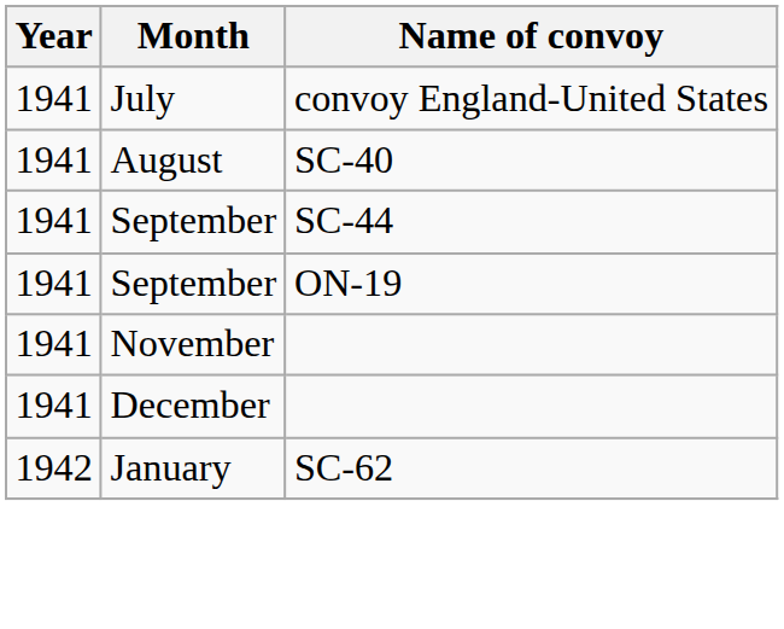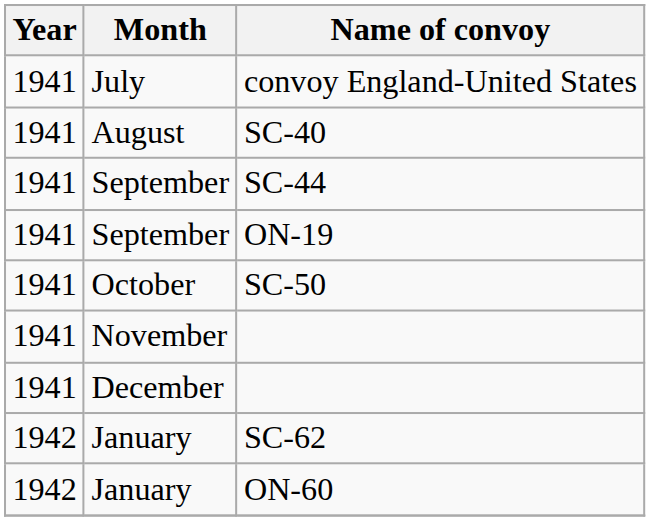+ row: 1941 | October | SC-50
+ row: 1942 | January | ON-60
